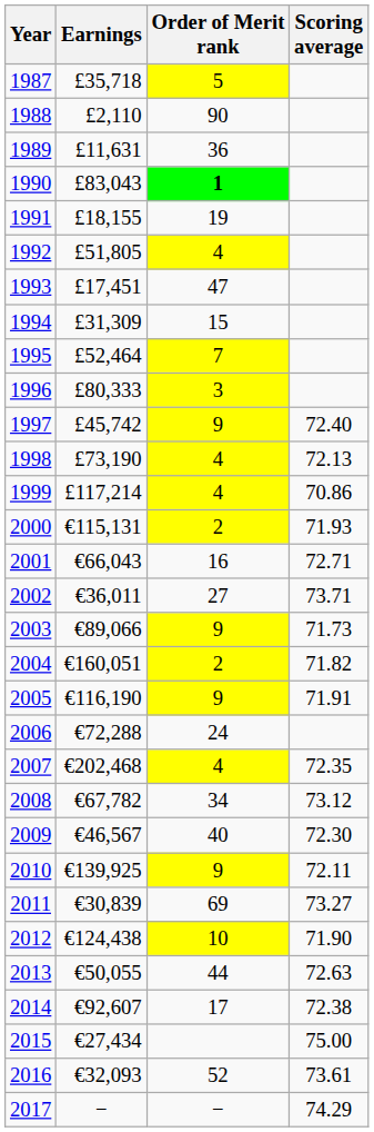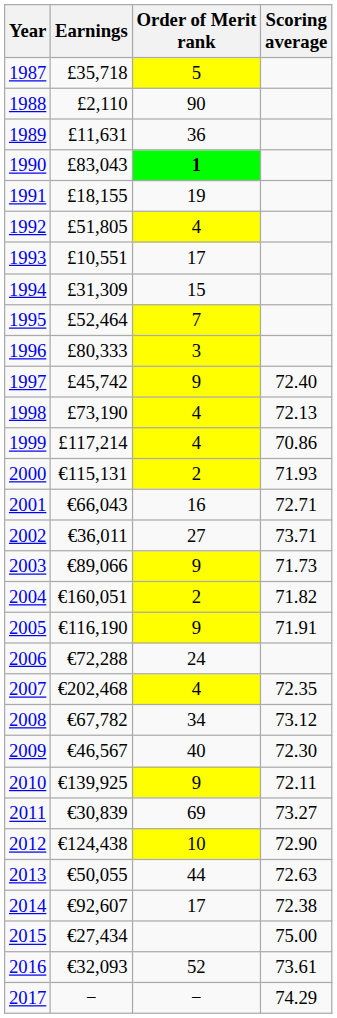1993 | Earnings: £17,451 -> £10,551
1993 | Order of Merit rank: 47 -> 17
2012 | Scoring average: 71.90 -> 72.90
